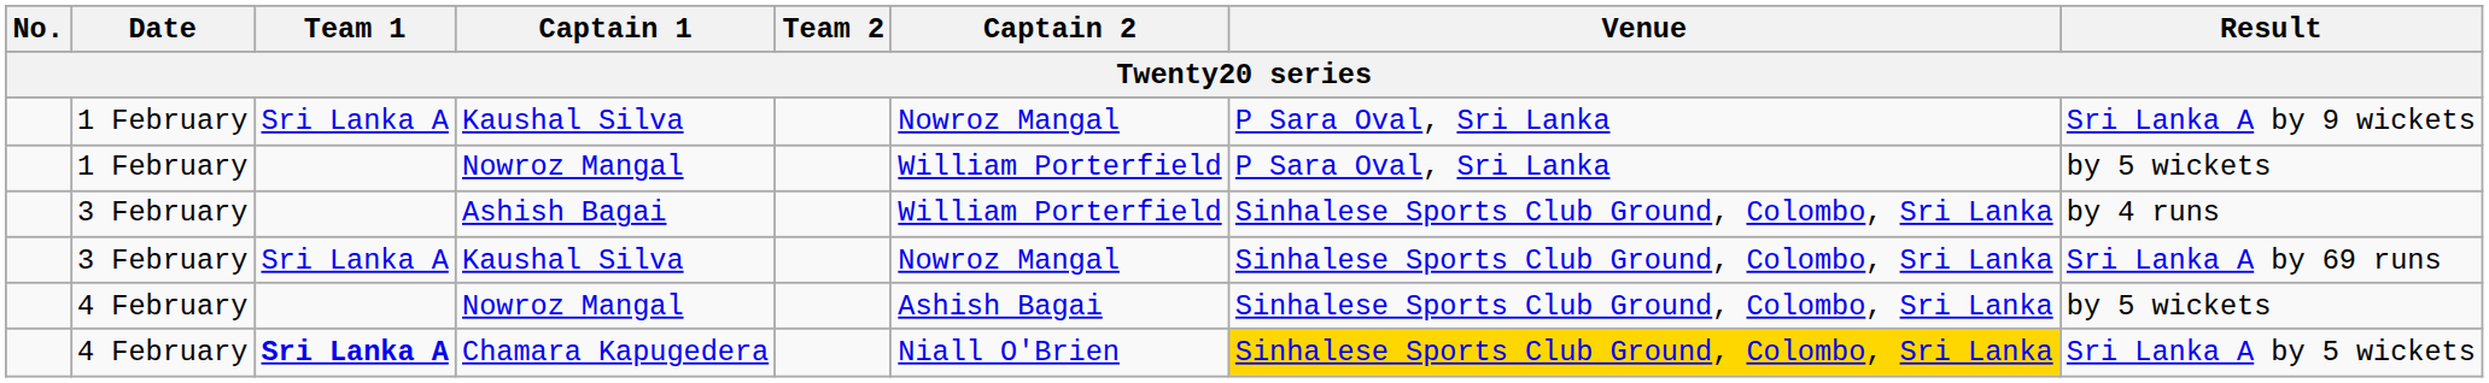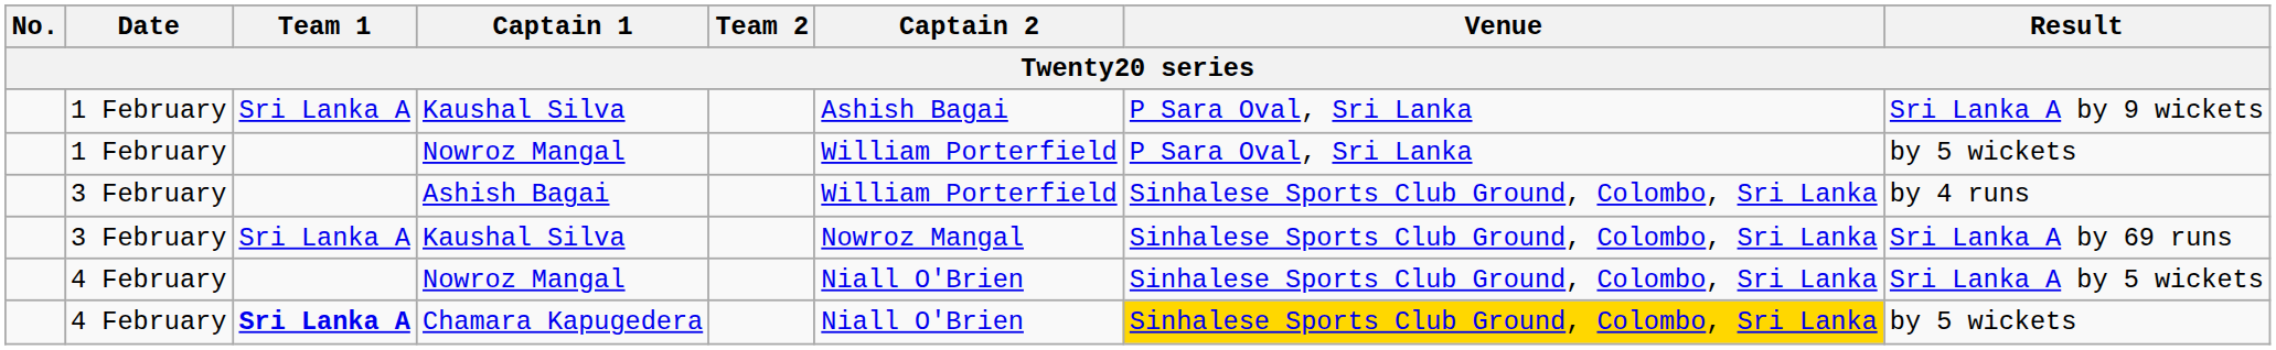1 February / Kaushal Silva | Captain 2: Nowroz Mangal -> Ashish Bagai
4 February / Nowroz Mangal | Captain 2: Ashish Bagai -> Niall O'Brien
4 February / Nowroz Mangal | Result: by 5 wickets -> Sri Lanka A by 5 wickets
Chamara Kapugedera | Result: Sri Lanka A by 5 wickets -> by 5 wickets
